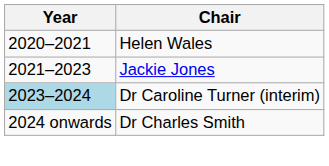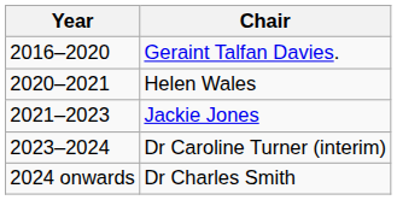+ row: 2016–2020 | Geraint Talfan Davies.
Dr Caroline Turner (interim) | Year: lightblue background -> no background
